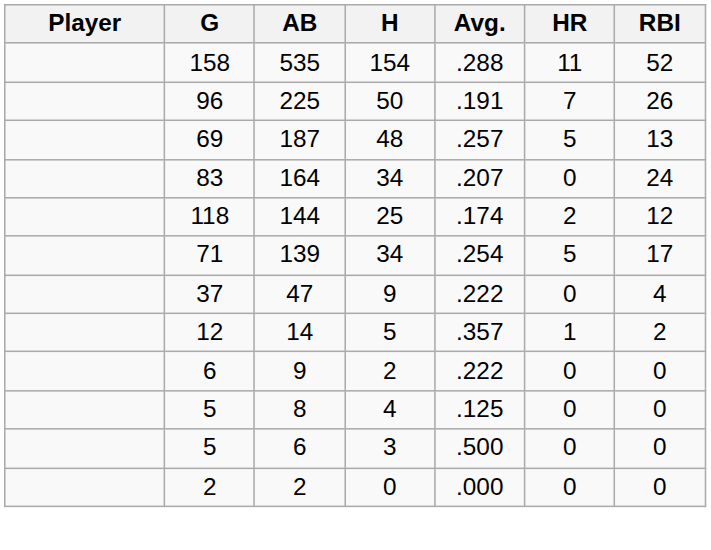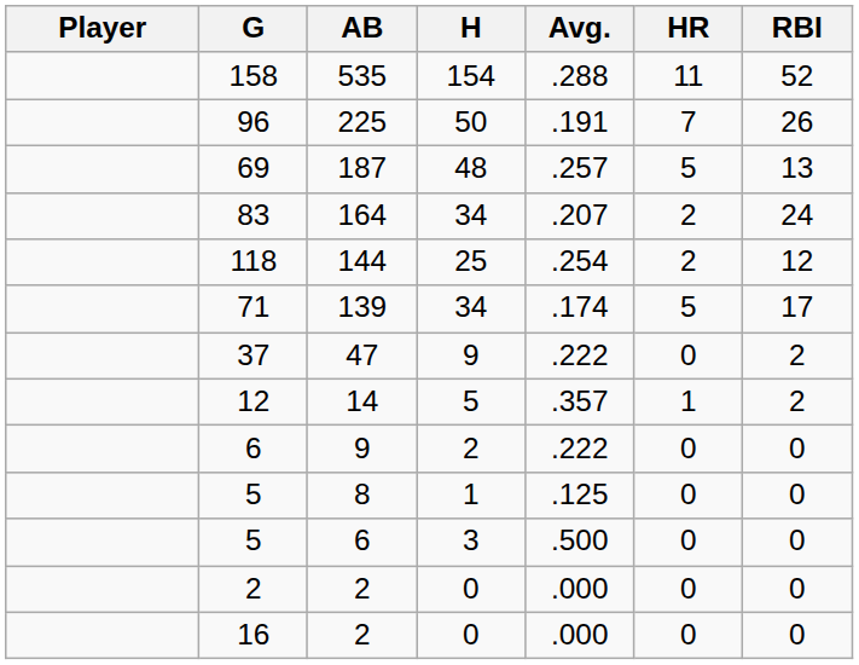83 | HR: 0 -> 2
118 | Avg.: .174 -> .254
71 | Avg.: .254 -> .174
37 | RBI: 4 -> 2
5 / 8 | H: 4 -> 1
+ row: 16 | 2 | 0 | .000 | 0 | 0
